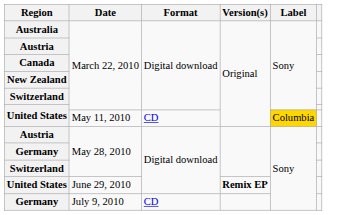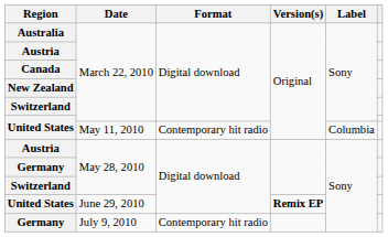United States / May 11, 2010 | Format: CD -> Contemporary hit radio
United States / May 11, 2010 | Label: gold background -> no background
Germany / July 9, 2010 | Format: CD -> Contemporary hit radio
